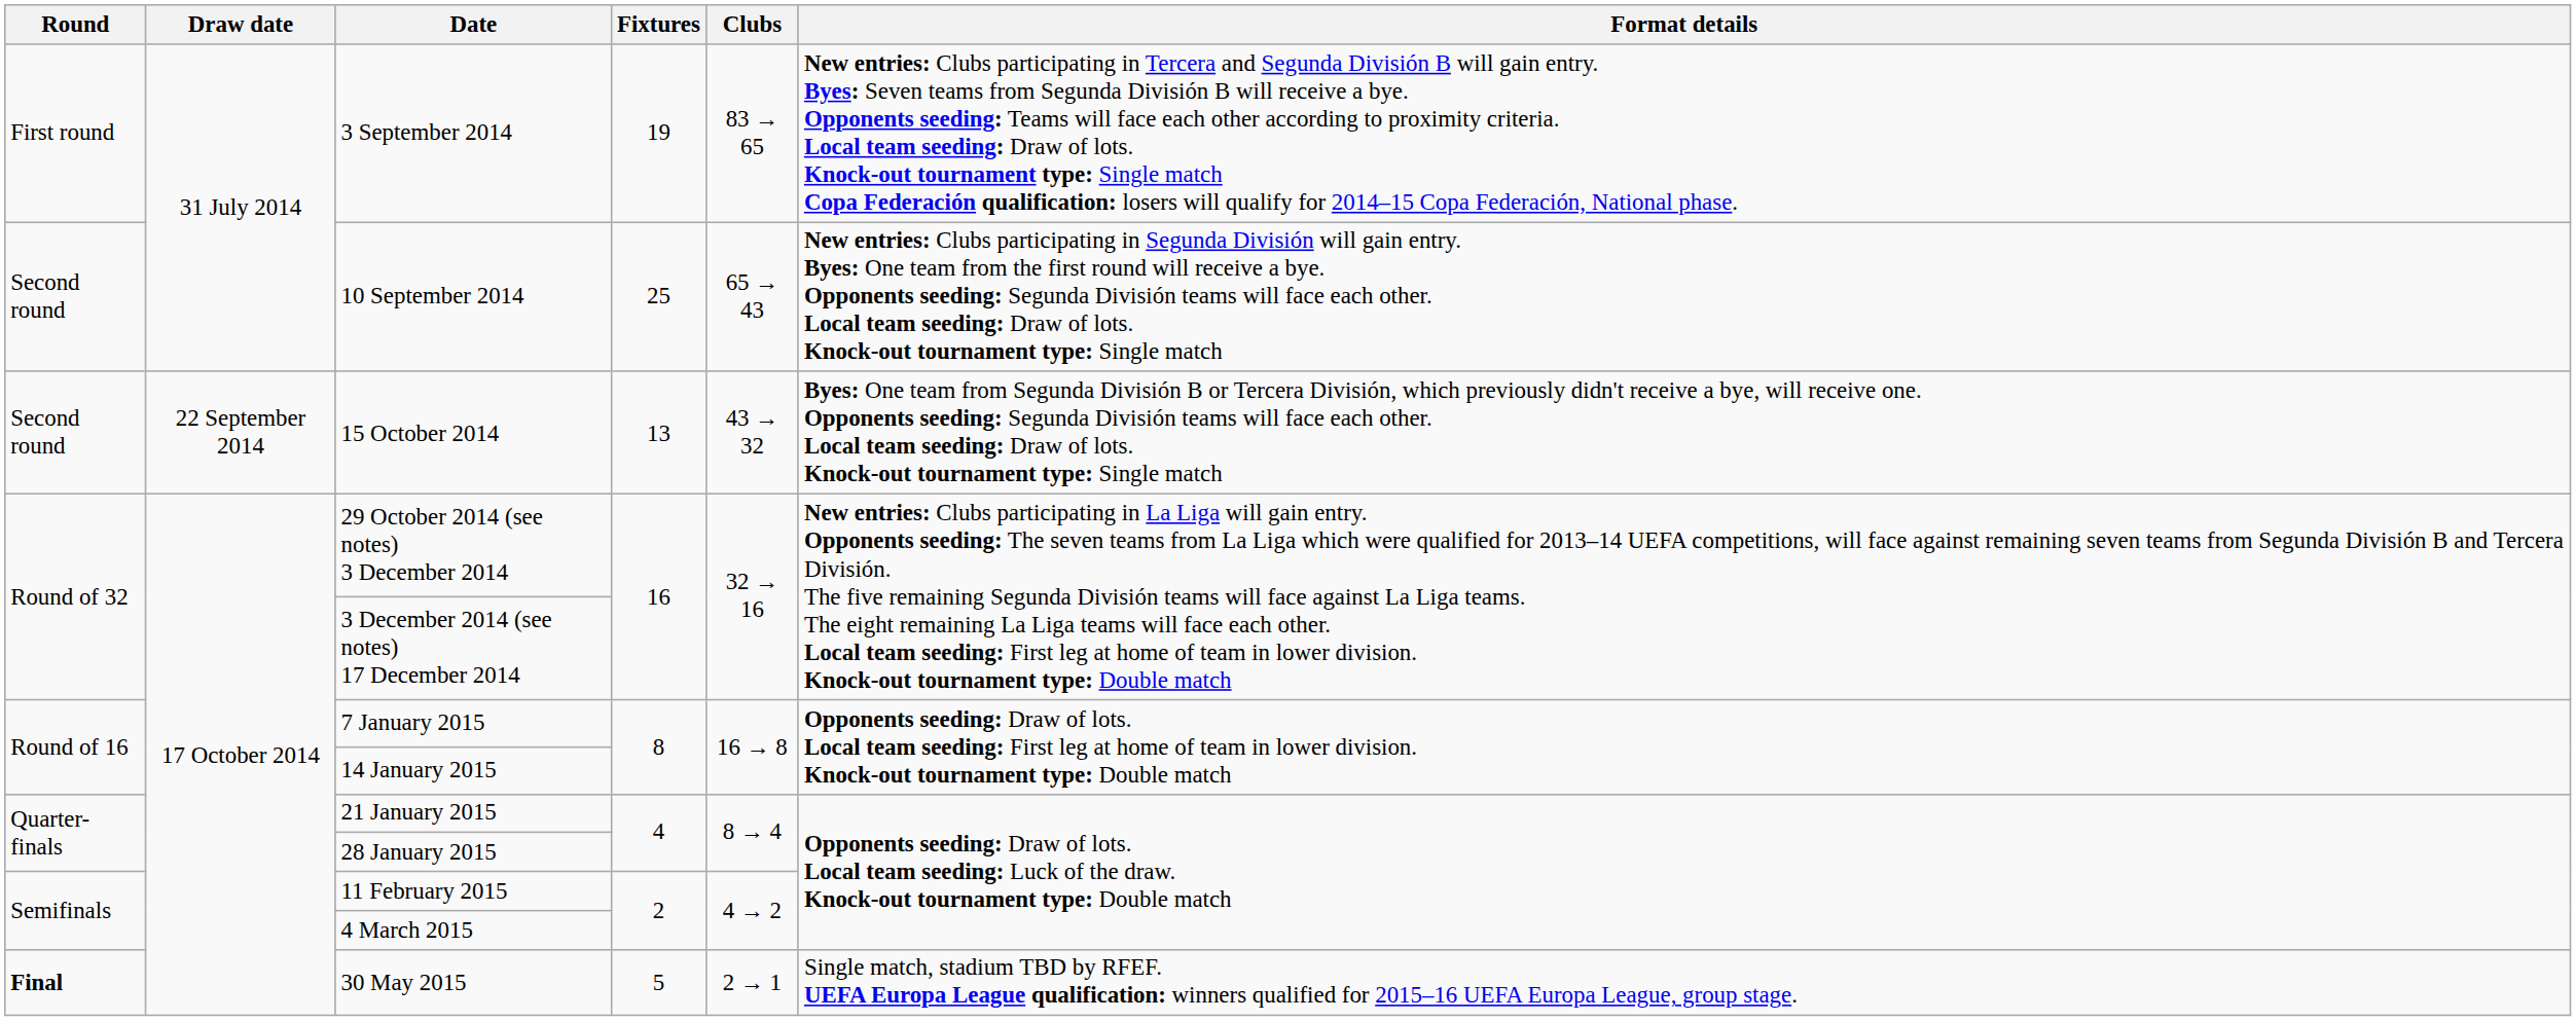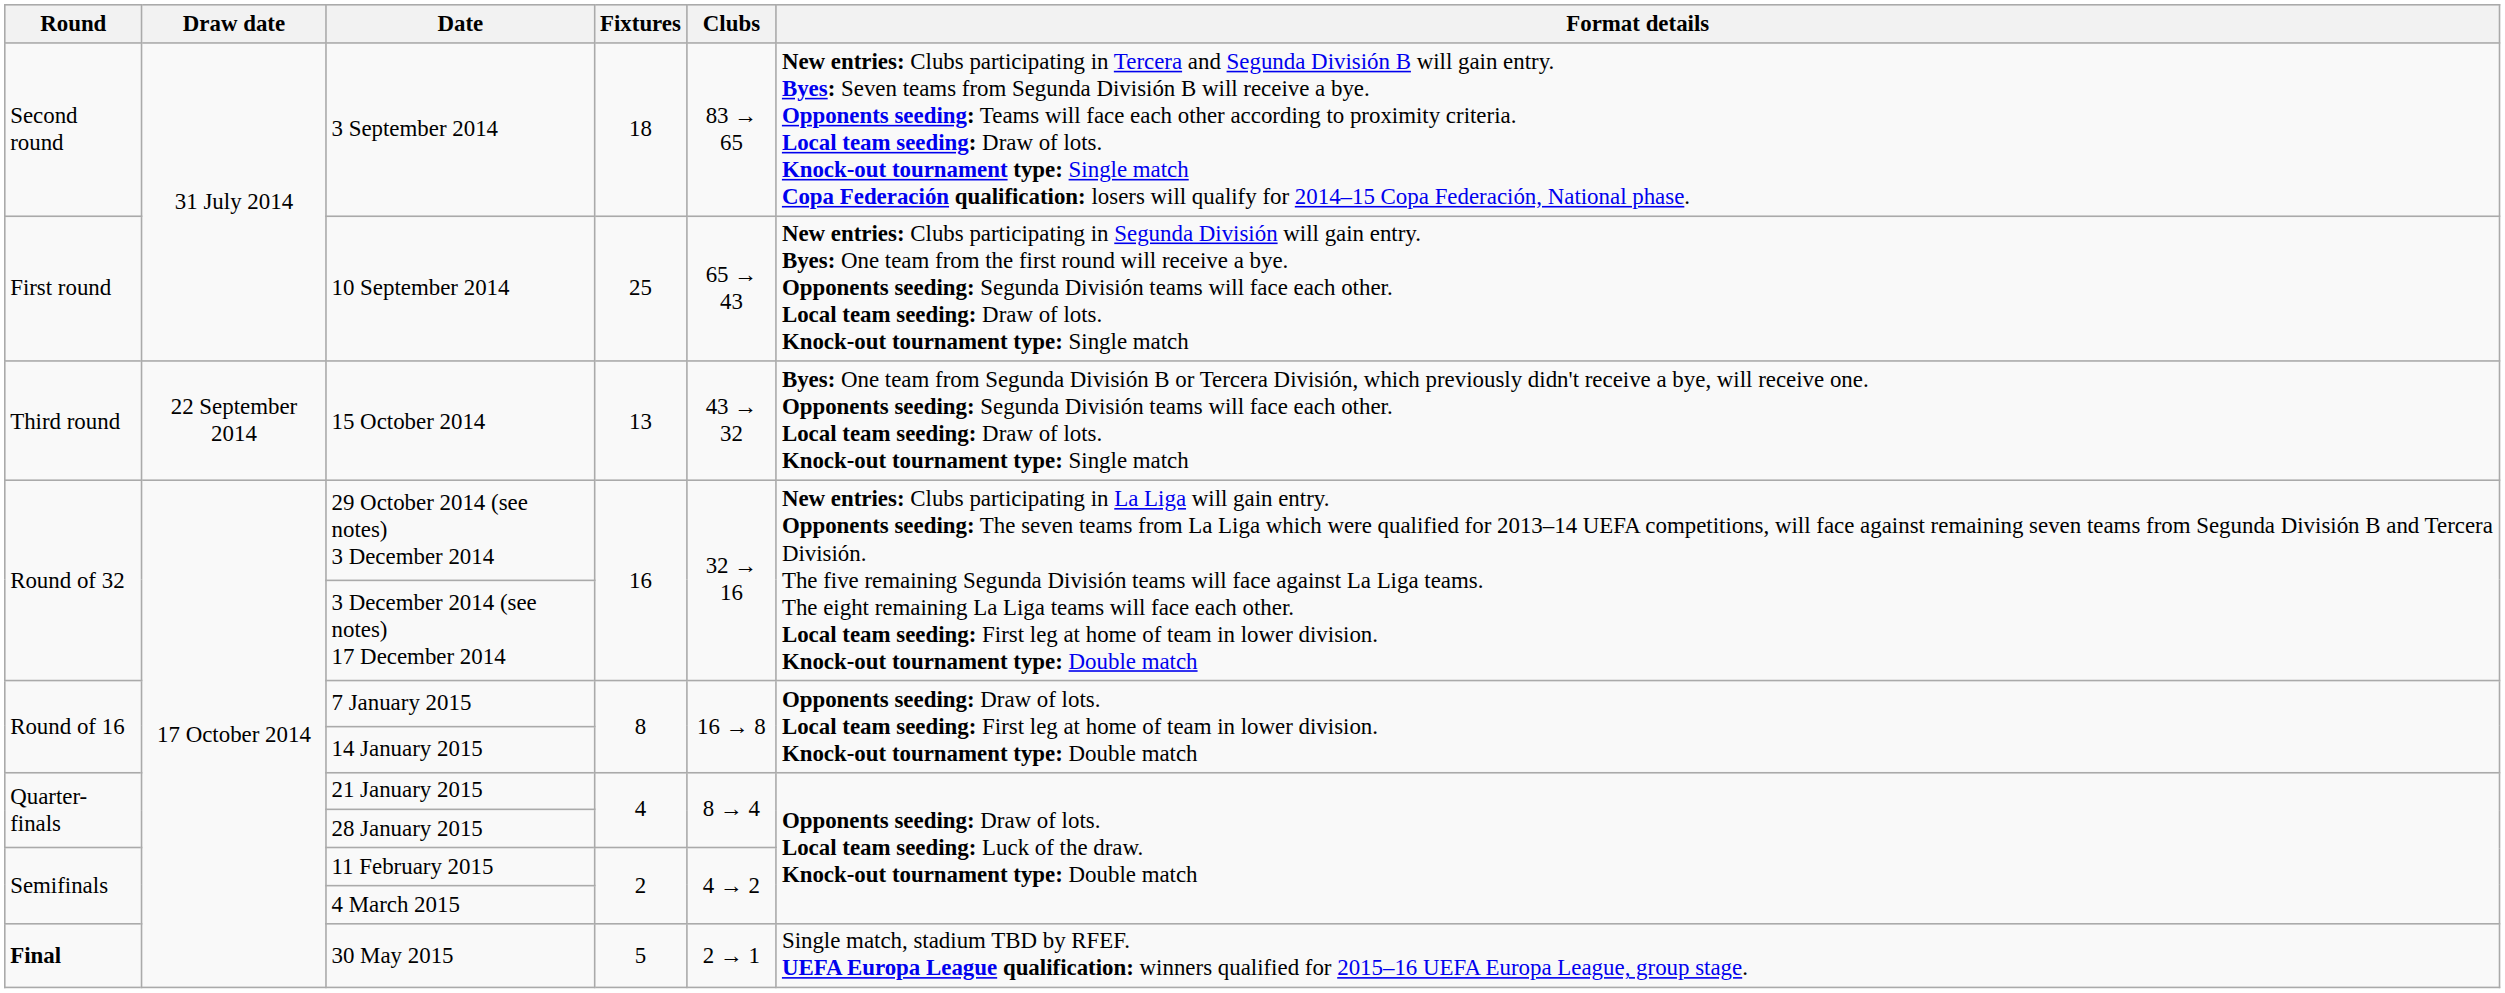3 September 2014 | Round: First round -> Second round
3 September 2014 | Fixtures: 19 -> 18
10 September 2014 | Round: Second round -> First round
15 October 2014 | Round: Second round -> Third round
